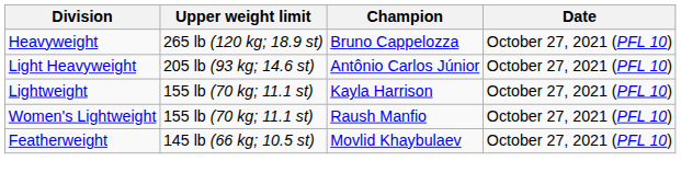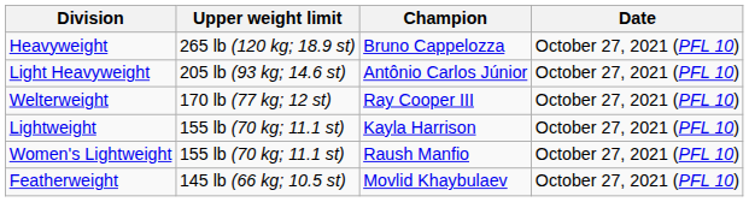+ row: Welterweight | 170 lb (77 kg; 12 st) | Ray Cooper III | October 27, 2021 (PFL 10)
